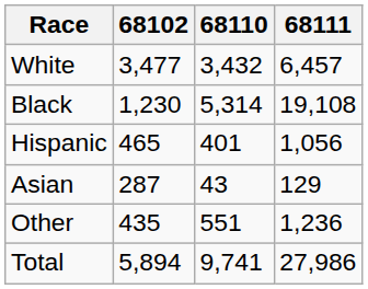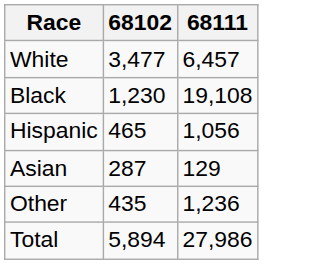- column: 68110 | 3,432 | 5,314 | 401 | 43 | 551 | 9,741
